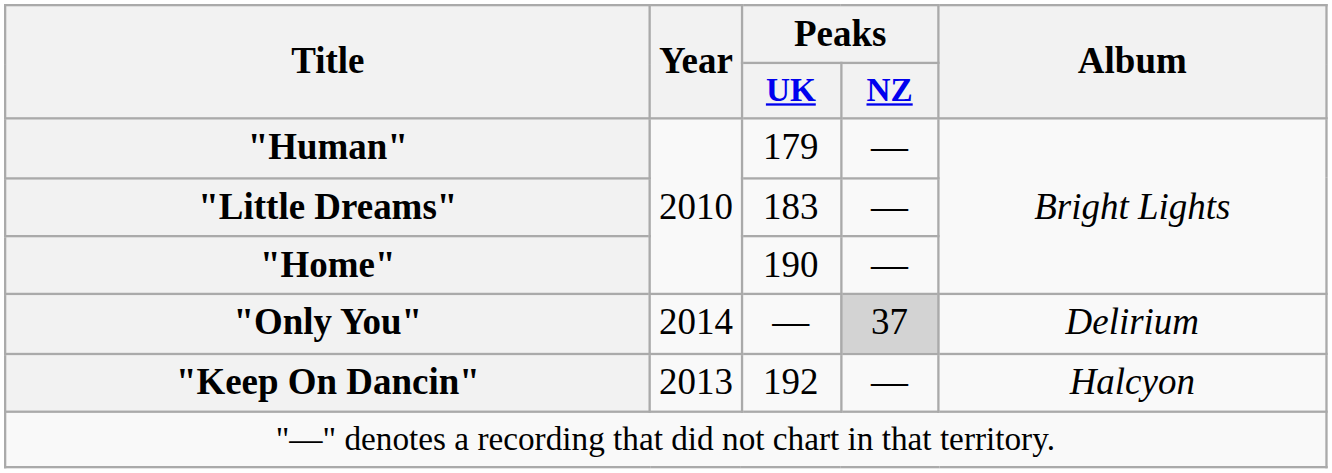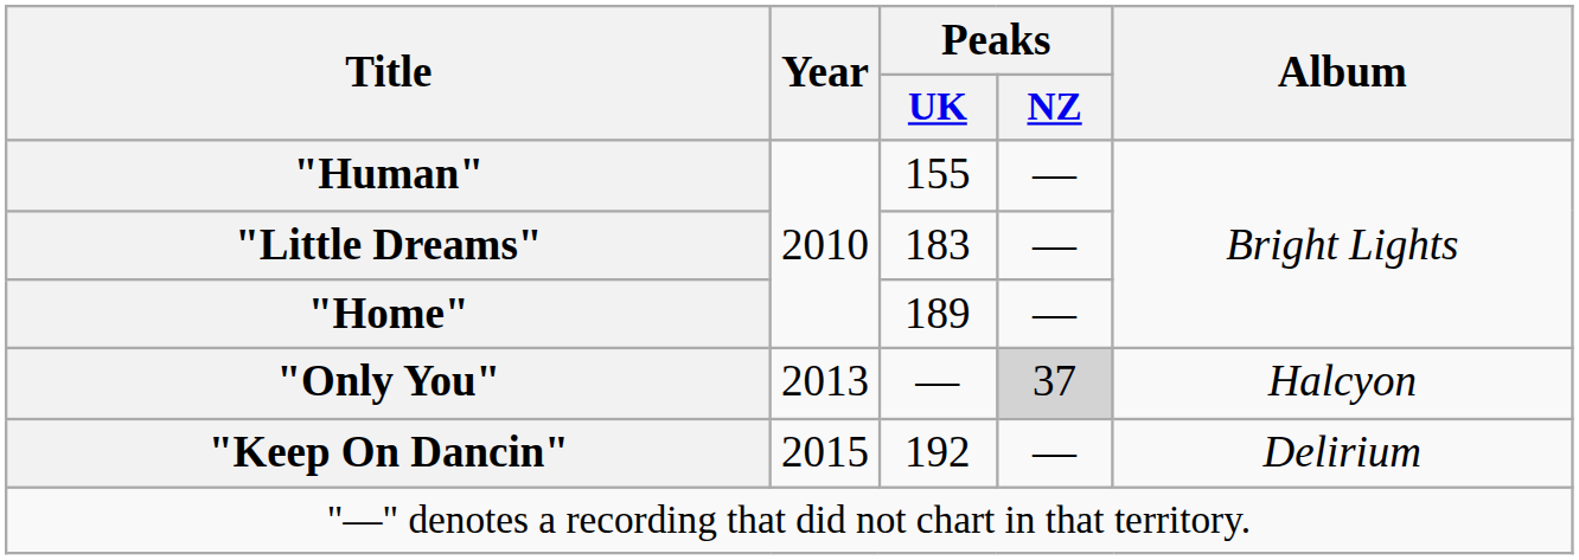"Human" | Peaks / UK: 179 -> 155
"Home" | Peaks / UK: 190 -> 189
"Only You" | Year: 2014 -> 2013
"Only You" | Album: Delirium -> Halcyon
"Keep On Dancin" | Year: 2013 -> 2015
"Keep On Dancin" | Album: Halcyon -> Delirium
